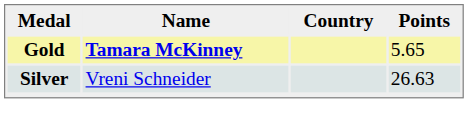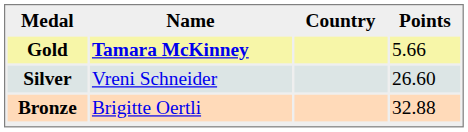Gold | Points: 5.65 -> 5.66
Silver | Points: 26.63 -> 26.60
+ row: Bronze | Brigitte Oertli | 32.88
